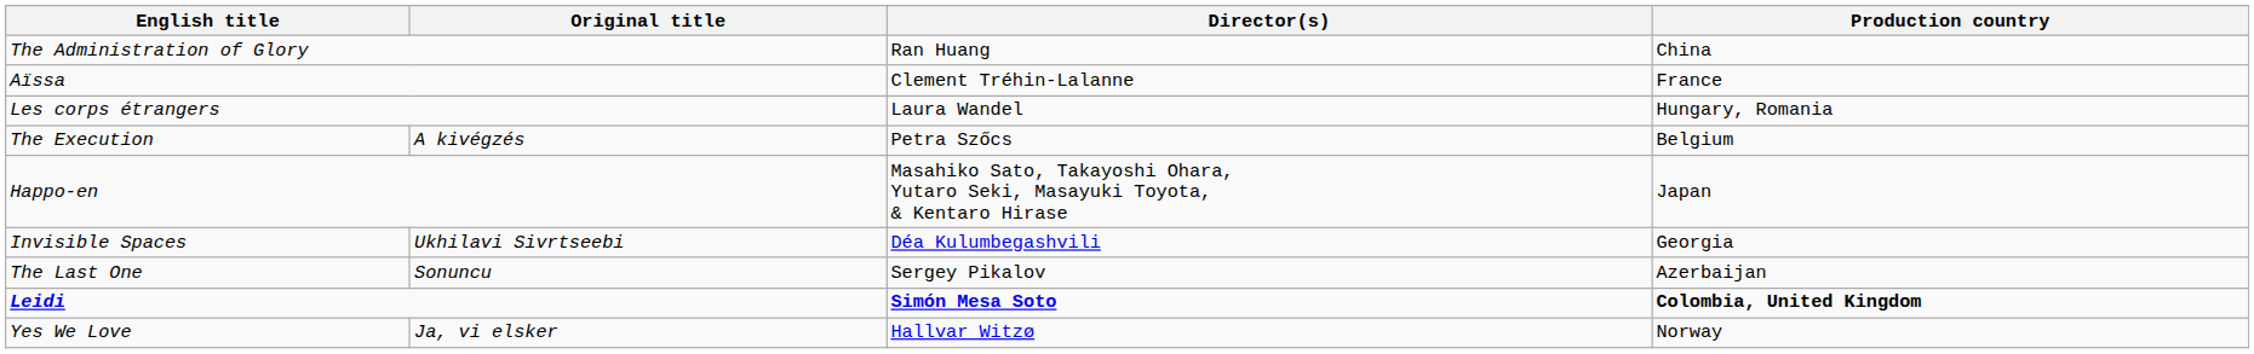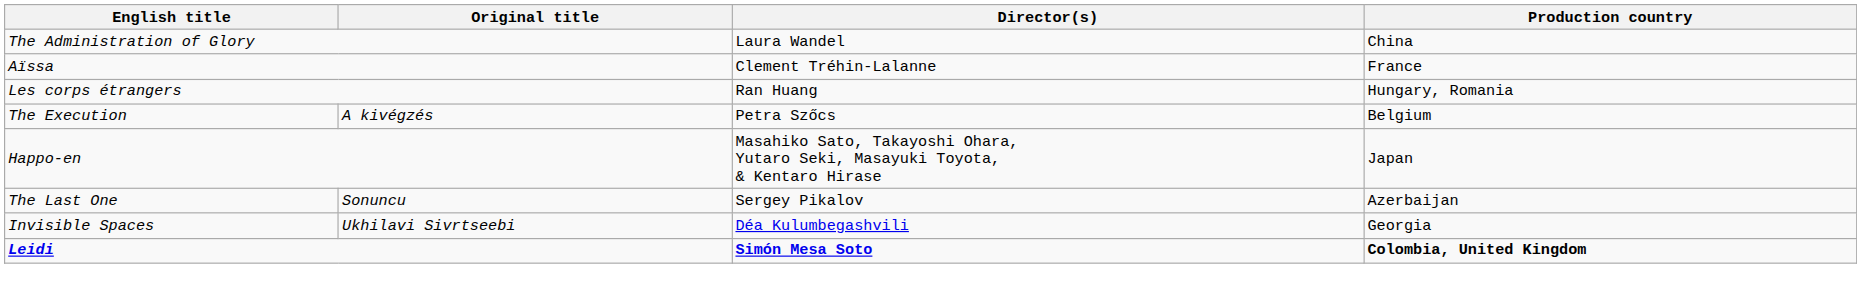The Administration of Glory | Director(s): Ran Huang -> Laura Wandel
Les corps étrangers | Director(s): Laura Wandel -> Ran Huang
rows swapped: Invisible Spaces <-> The Last One
- row: Yes We Love | Ja, vi elsker | Hallvar Witzø | Norway
